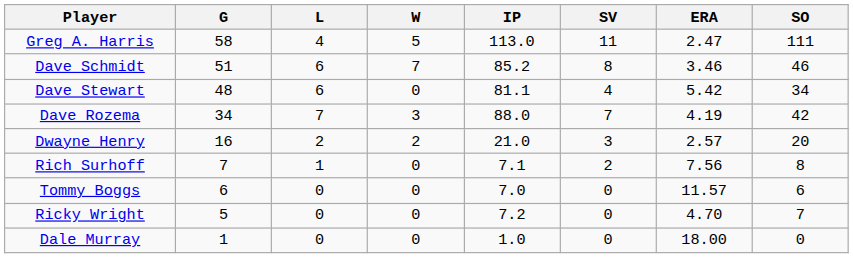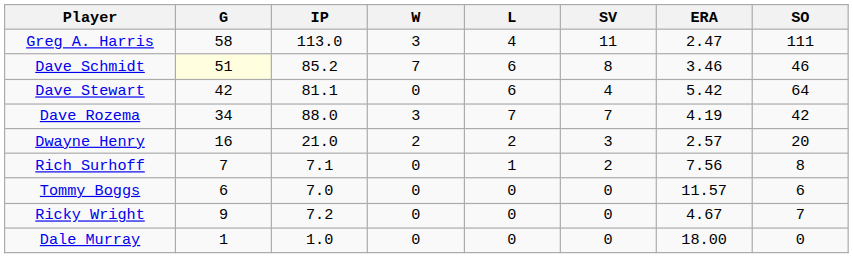columns swapped: IP <-> L
Greg A. Harris | W: 5 -> 3
Dave Schmidt | G: no background -> lightyellow background
Dave Stewart | G: 48 -> 42
Dave Stewart | SO: 34 -> 64
Ricky Wright | G: 5 -> 9
Ricky Wright | ERA: 4.70 -> 4.67
